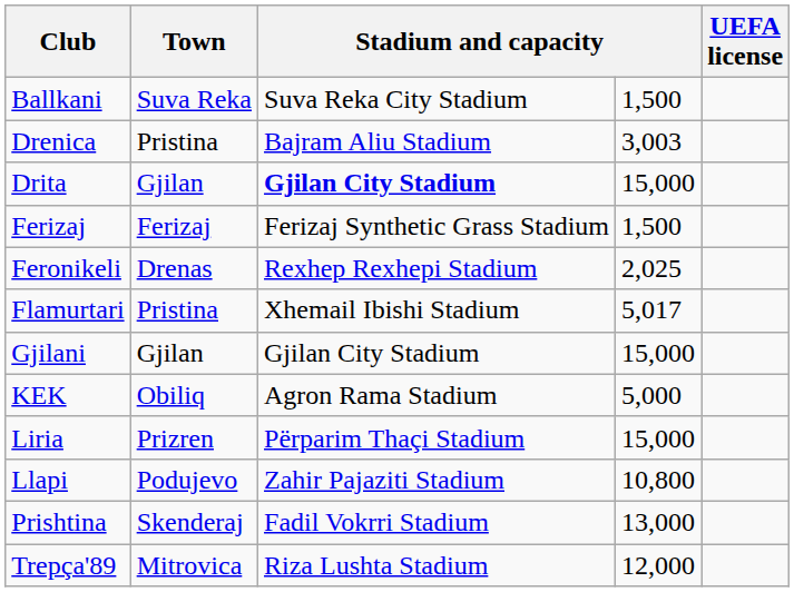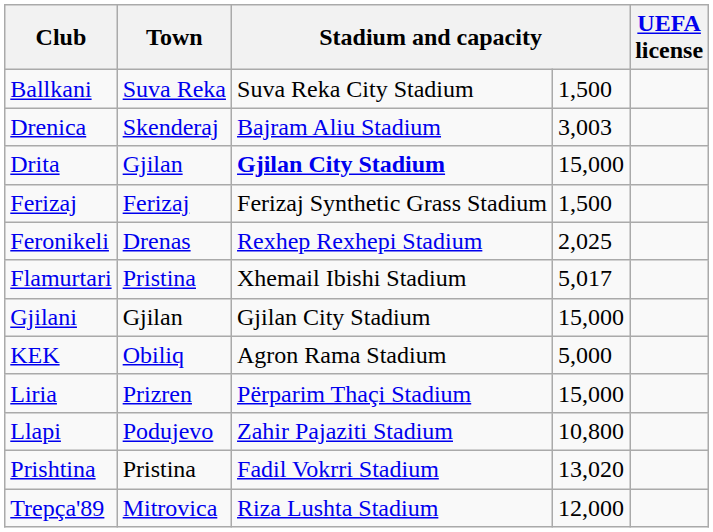Drenica | Town: Pristina -> Skenderaj
Prishtina | Town: Skenderaj -> Pristina
Prishtina | column 4: 13,000 -> 13,020
